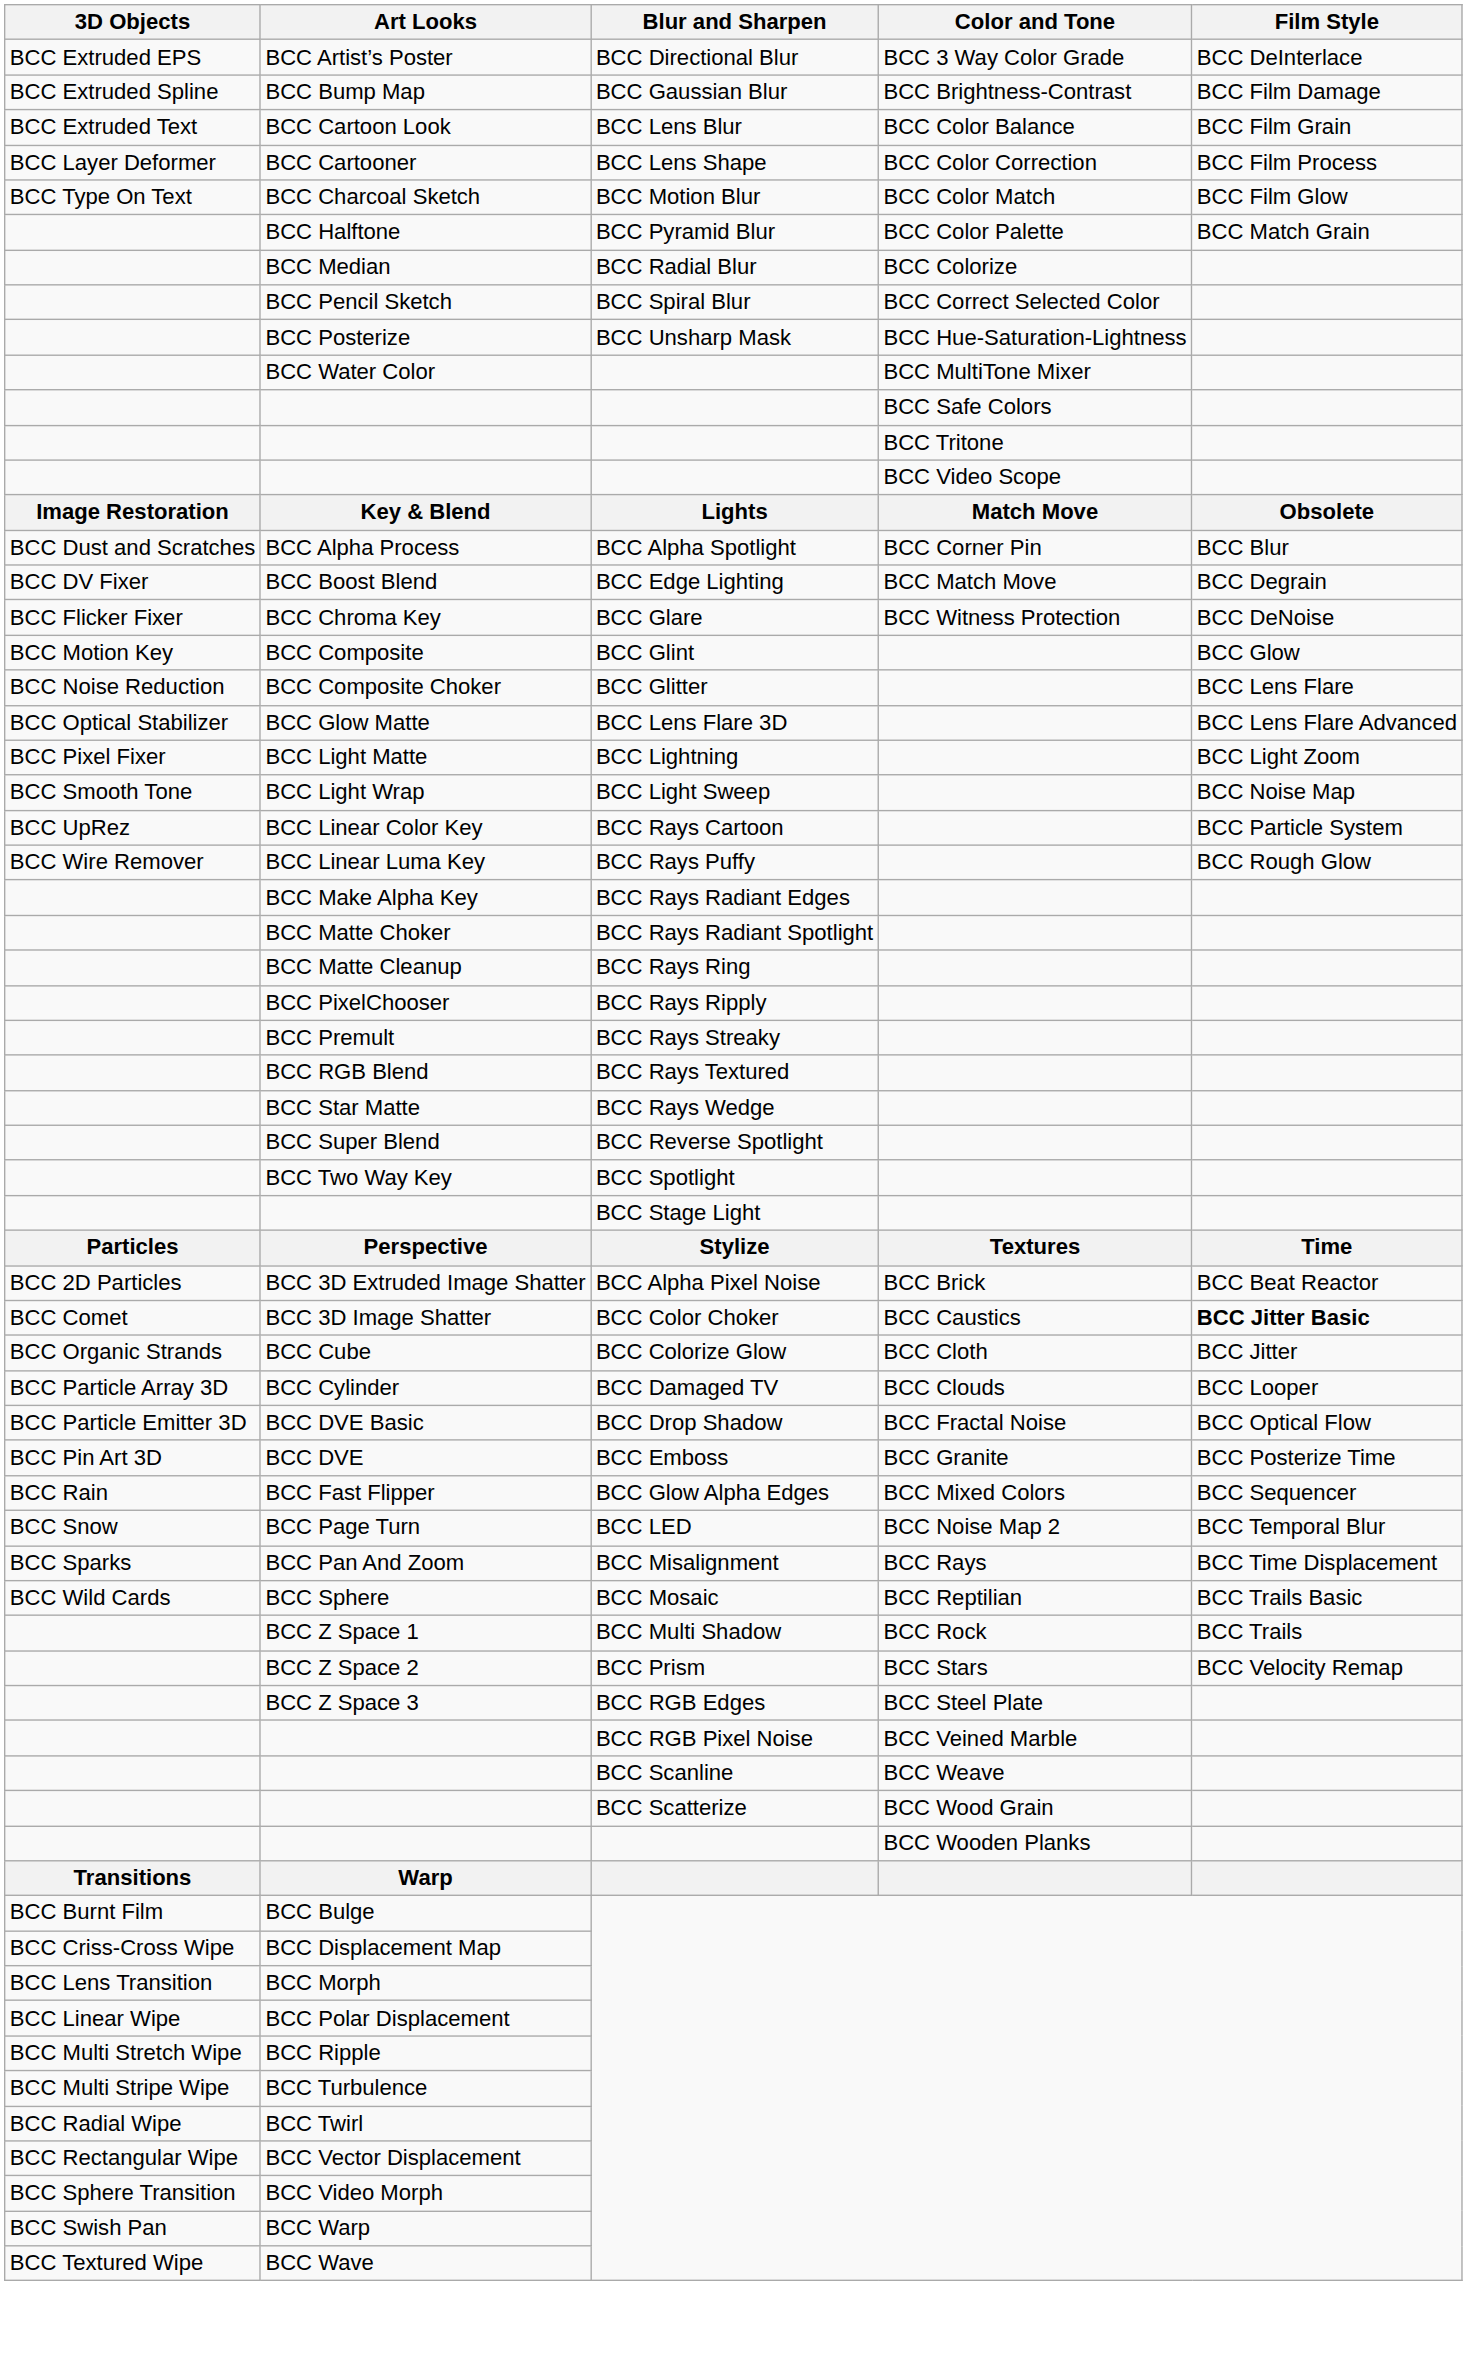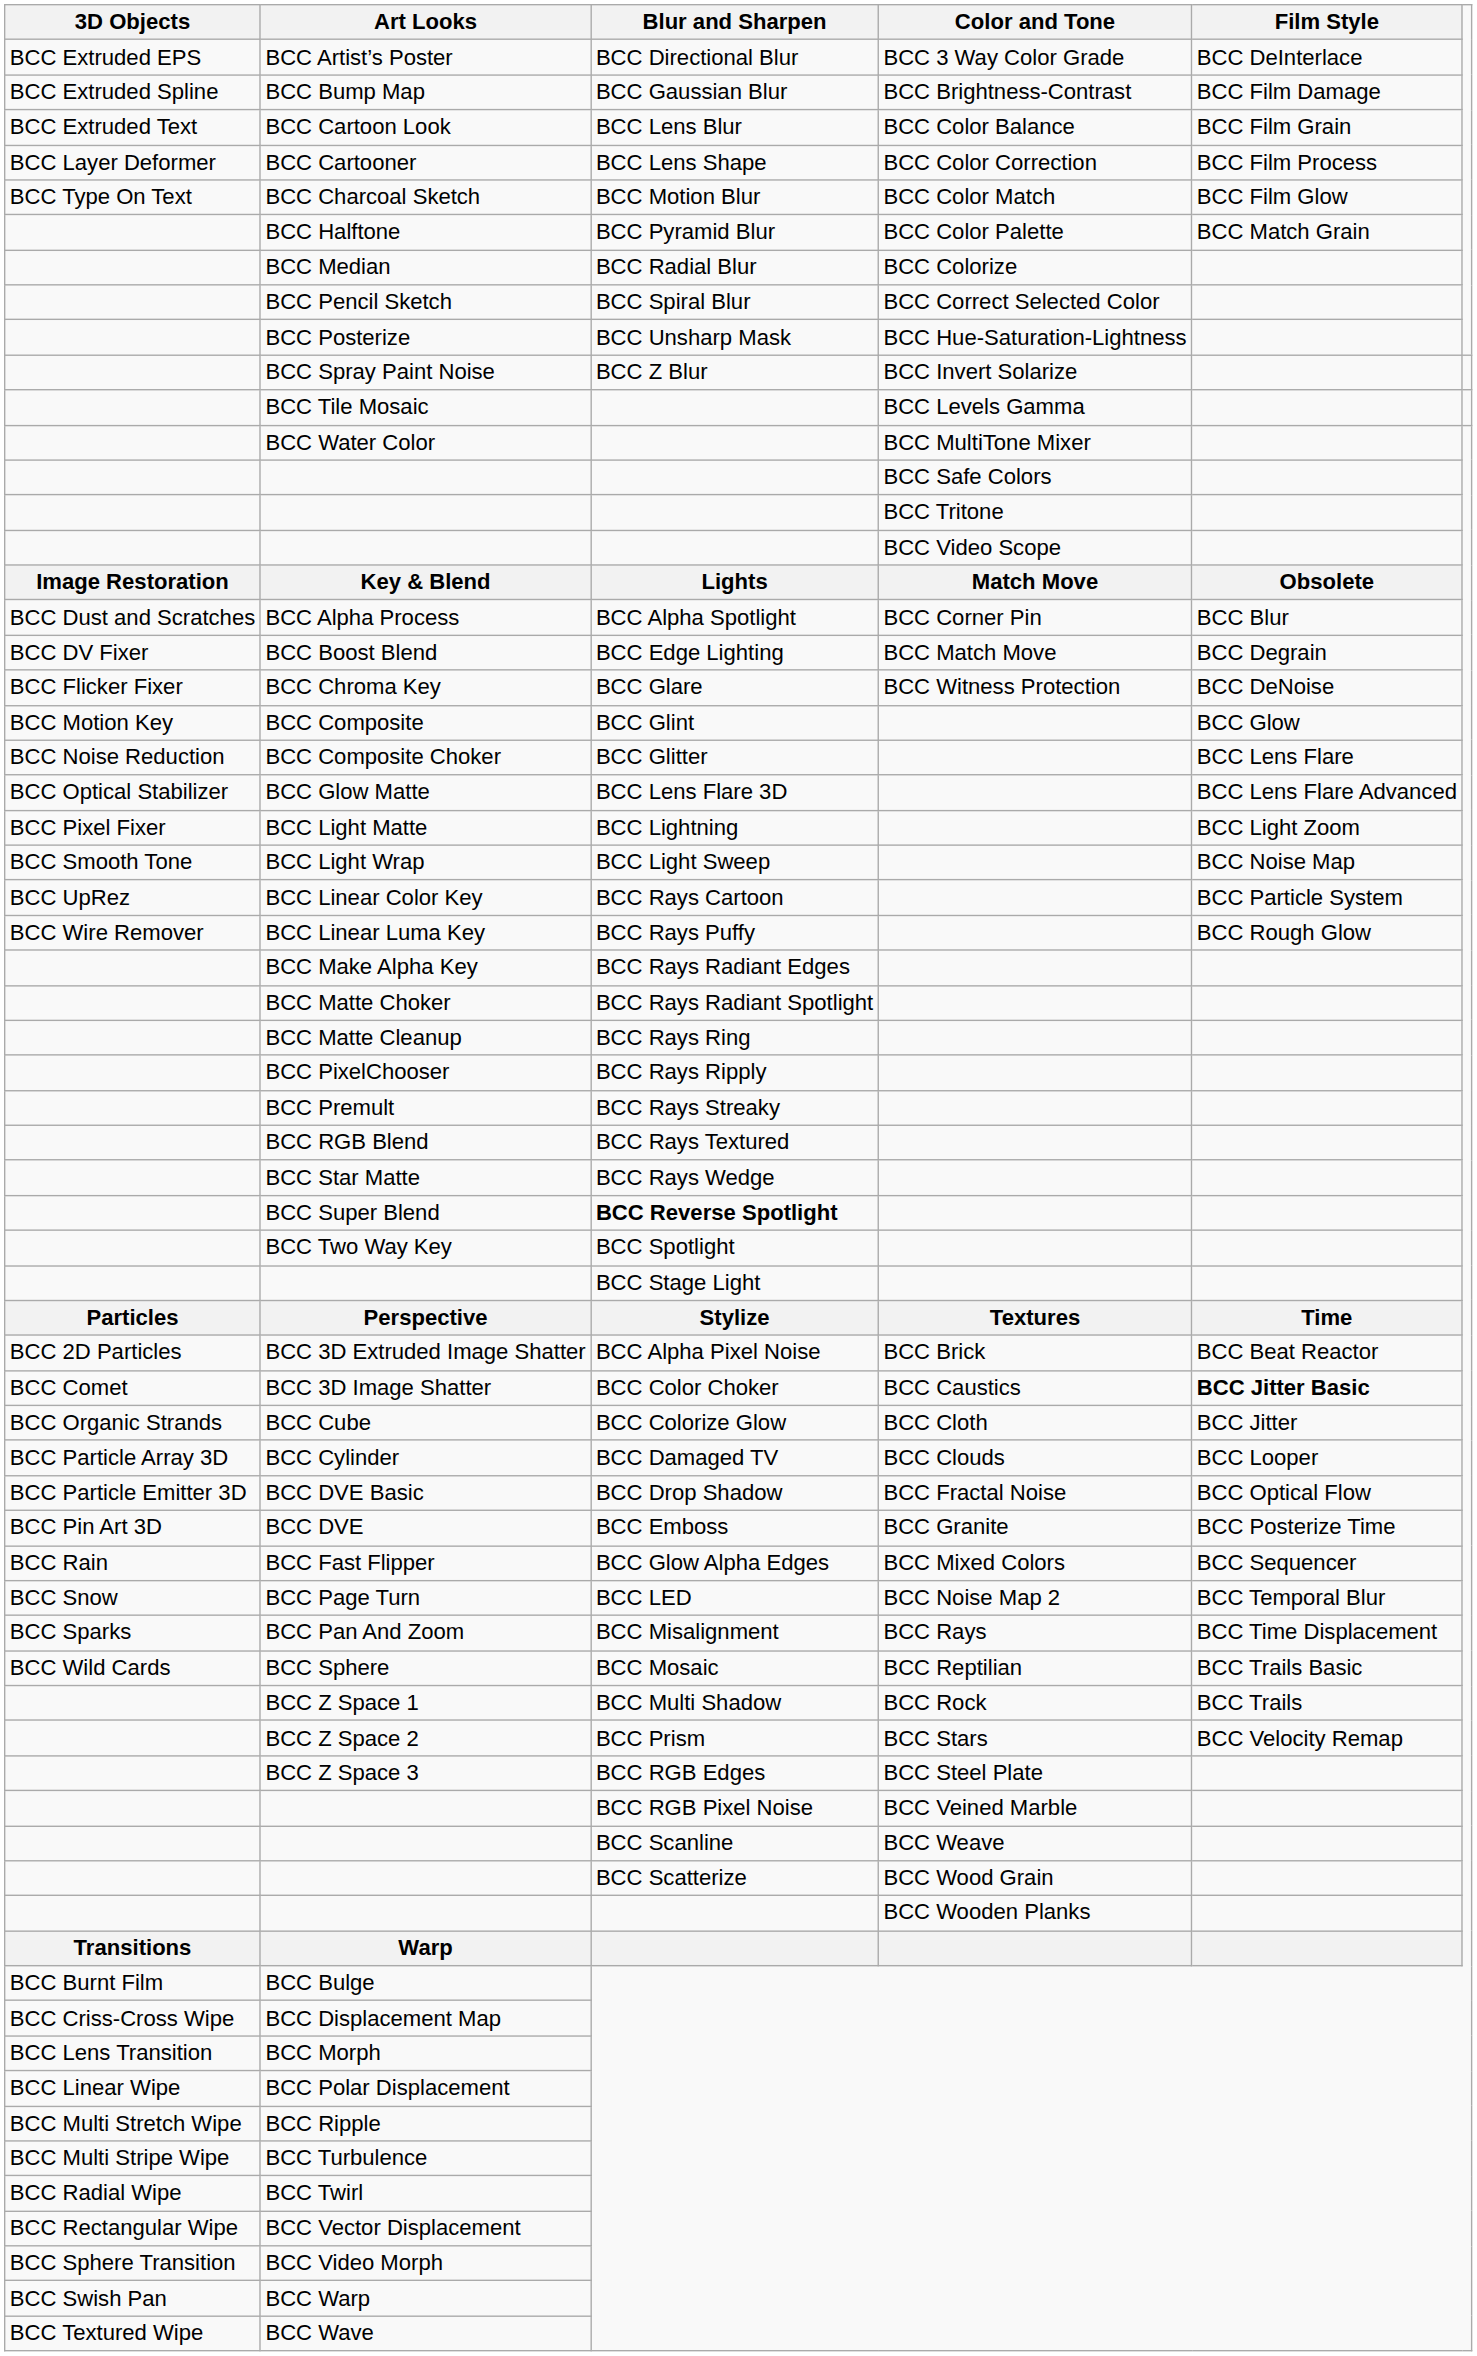+ row: BCC Spray Paint Noise | BCC Z Blur | BCC Invert Solarize
+ row: BCC Tile Mosaic | BCC Levels Gamma
BCC Super Blend | Blur and Sharpen: normal -> bold
